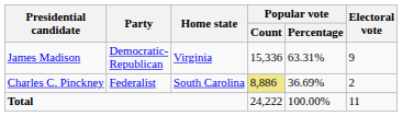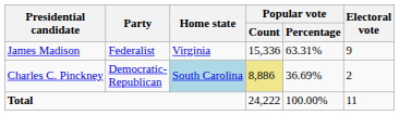James Madison | Party: Democratic- Republican -> Federalist
Charles C. Pinckney | Party: Federalist -> Democratic- Republican
Charles C. Pinckney | Home state: no background -> lightblue background
